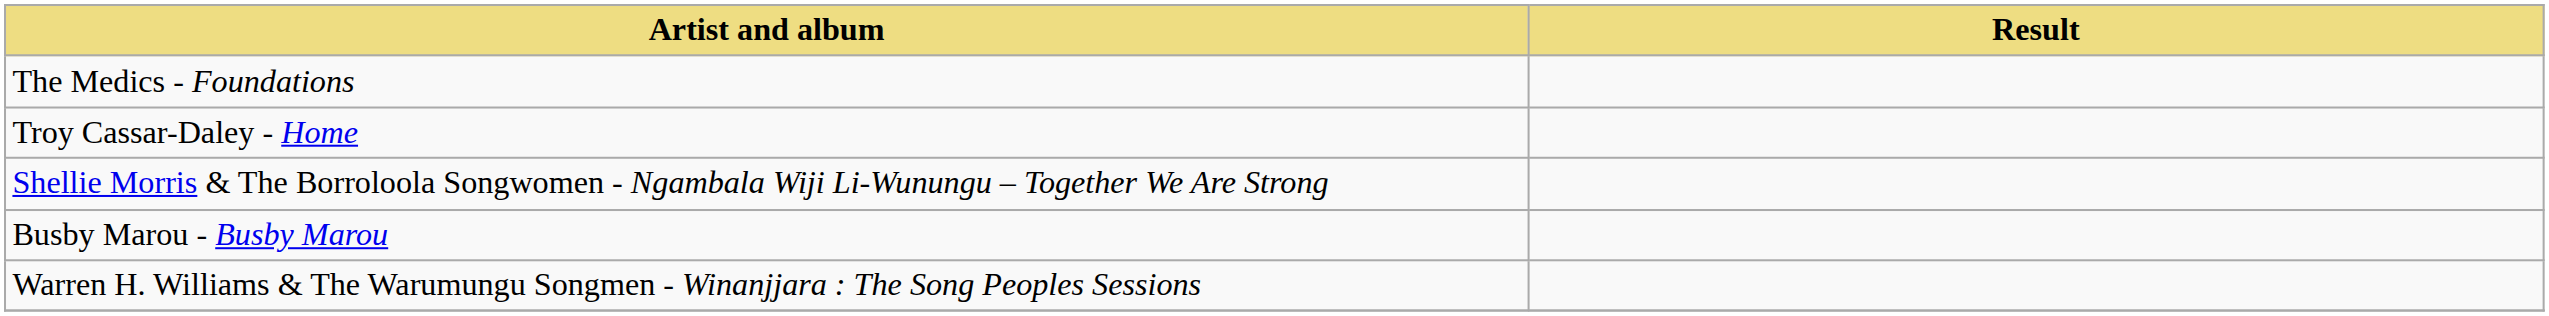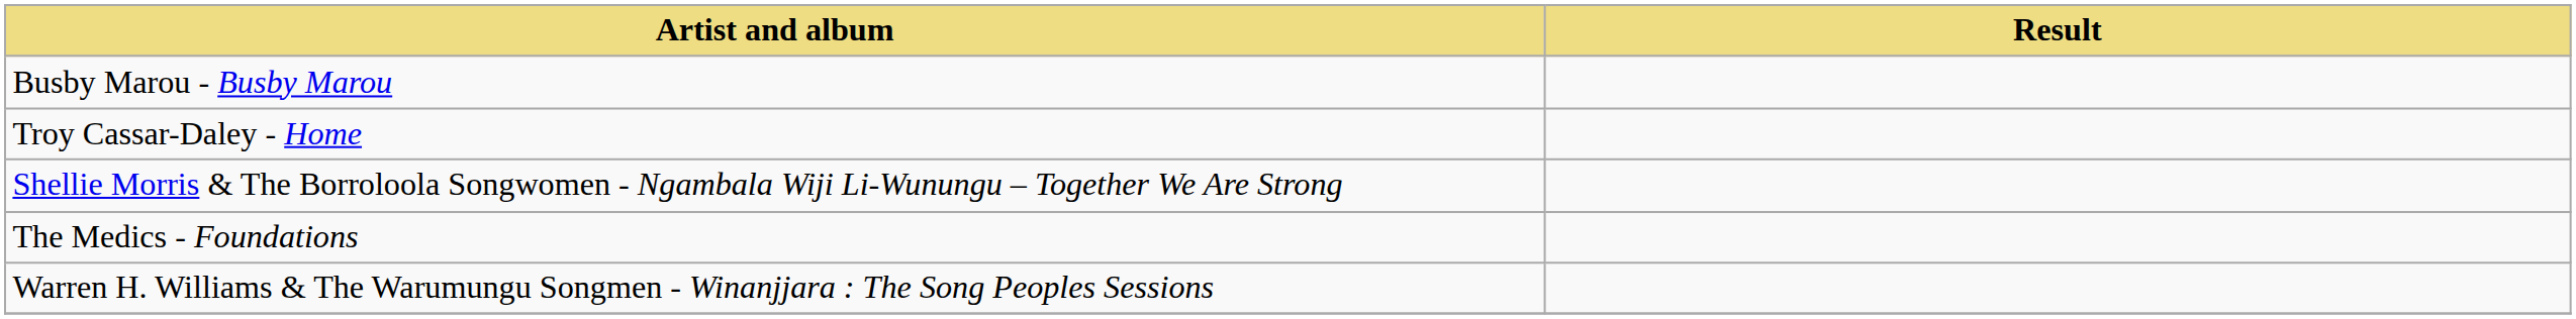rows swapped: Busby Marou - Busby Marou <-> The Medics - Foundations
